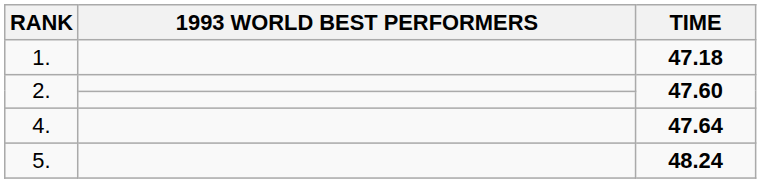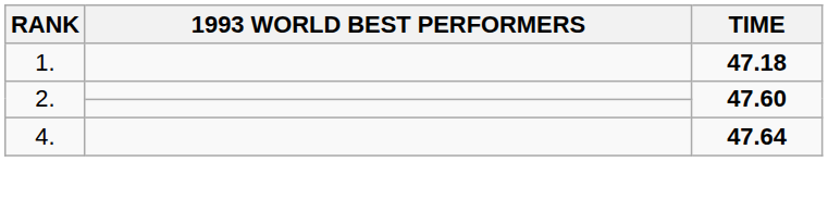- row: 5. | 48.24
